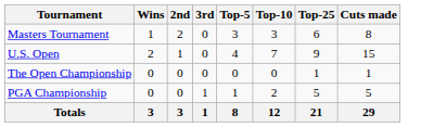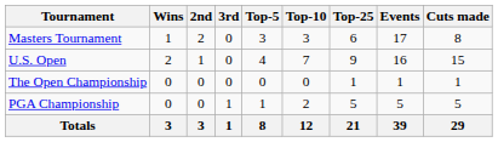+ column: Events | 17 | 16 | 1 | 5 | 39
